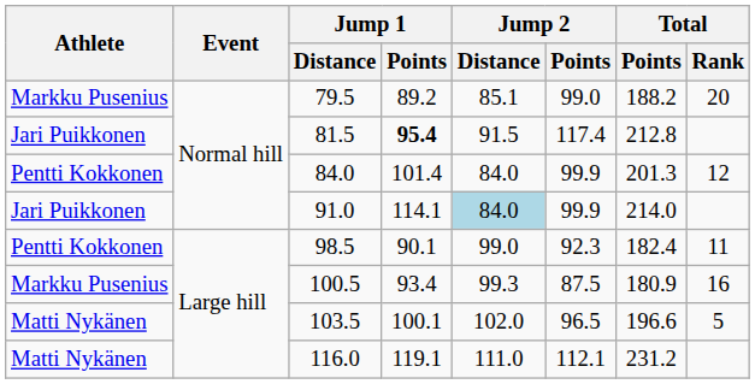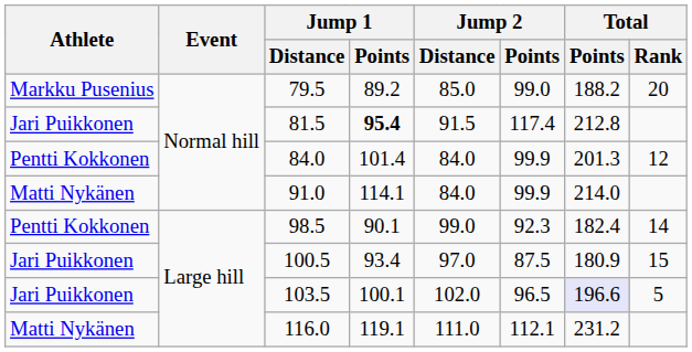79.5 | Jump 2 / Distance: 85.1 -> 85.0
91.0 | Athlete: Jari Puikkonen -> Matti Nykänen
91.0 | Jump 2 / Distance: lightblue background -> no background
98.5 | Total / Rank: 11 -> 14
100.5 | Athlete: Markku Pusenius -> Jari Puikkonen
100.5 | Jump 2 / Distance: 99.3 -> 97.0
100.5 | Total / Rank: 16 -> 15
103.5 | Athlete: Matti Nykänen -> Jari Puikkonen
103.5 | Total / Points: no background -> lavender background
